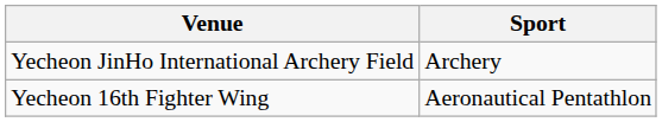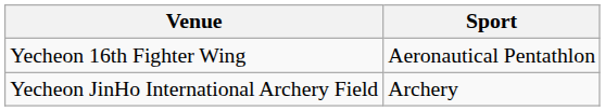rows swapped: Yecheon JinHo International Archery Field <-> Yecheon 16th Fighter Wing
